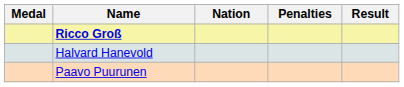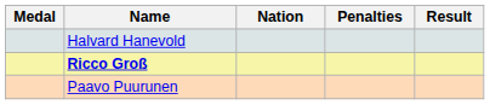rows swapped: Ricco Groß <-> Halvard Hanevold
